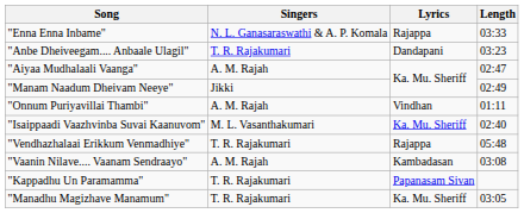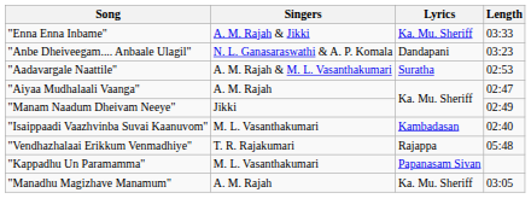"Enna Enna Inbame" | Singers: N. L. Ganasaraswathi & A. P. Komala -> A. M. Rajah & Jikki
"Enna Enna Inbame" | Lyrics: Rajappa -> Ka. Mu. Sheriff
"Anbe Dheiveegam.... Anbaale Ulagil" | Singers: T. R. Rajakumari -> N. L. Ganasaraswathi & A. P. Komala
+ row: "Aadavargale Naattile" | A. M. Rajah & M. L. Vasanthakumari | Suratha | 02:53
- row: "Onnum Puriyavillai Thambi" | A. M. Rajah | Vindhan | 01:11
"Isaippaadi Vaazhvinba Suvai Kaanuvom" | Lyrics: Ka. Mu. Sheriff -> Kambadasan
- row: "Vaanin Nilave.... Vaanam Sendraayo" | A. M. Rajah | Kambadasan | 03:08
"Kappadhu Un Paramamma" | Singers: T. R. Rajakumari -> M. L. Vasanthakumari
"Manadhu Magizhave Manamum" | Singers: T. R. Rajakumari -> A. M. Rajah
